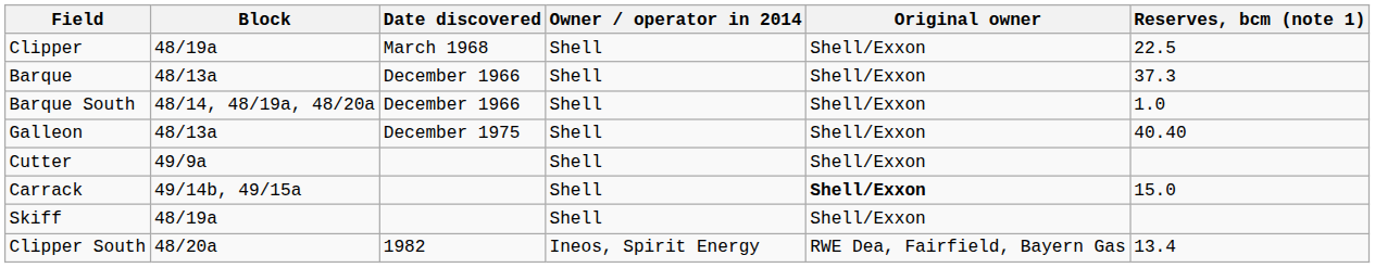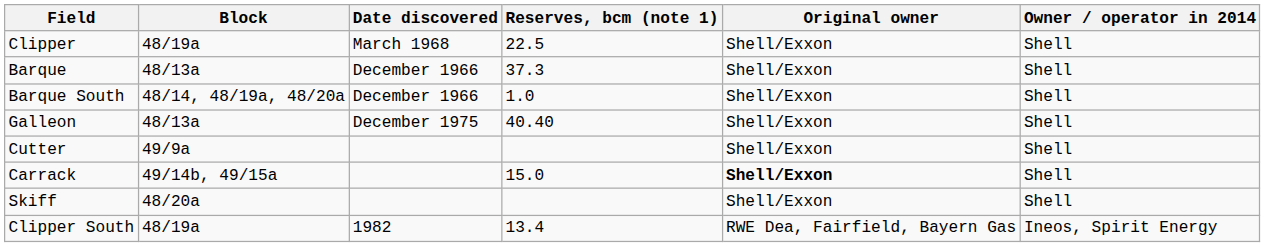columns swapped: Reserves, bcm (note 1) <-> Owner / operator in 2014
Skiff | Block: 48/19a -> 48/20a
Clipper South | Block: 48/20a -> 48/19a
